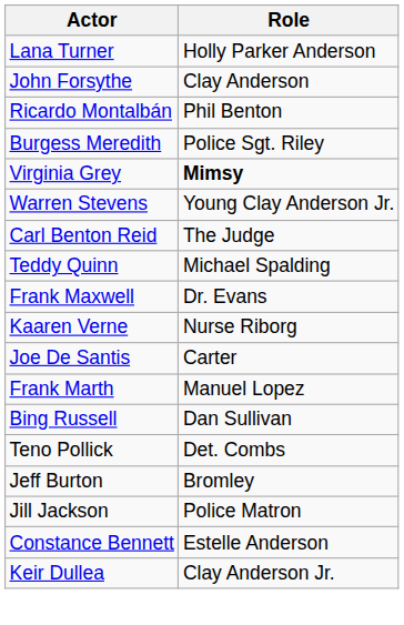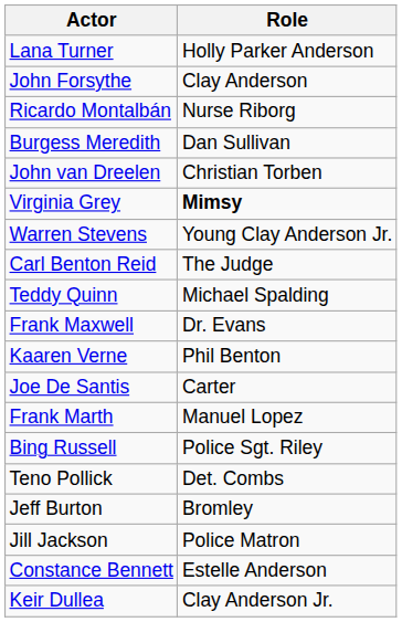Ricardo Montalbán | Role: Phil Benton -> Nurse Riborg
Burgess Meredith | Role: Police Sgt. Riley -> Dan Sullivan
+ row: John van Dreelen | Christian Torben
Kaaren Verne | Role: Nurse Riborg -> Phil Benton
Bing Russell | Role: Dan Sullivan -> Police Sgt. Riley
